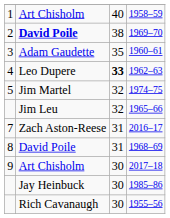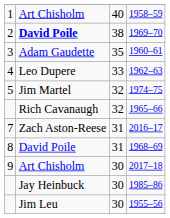1962–63 | column 3: bold -> normal
1965–66 | column 2: Jim Leu -> Rich Cavanaugh
1955–56 | column 2: Rich Cavanaugh -> Jim Leu
